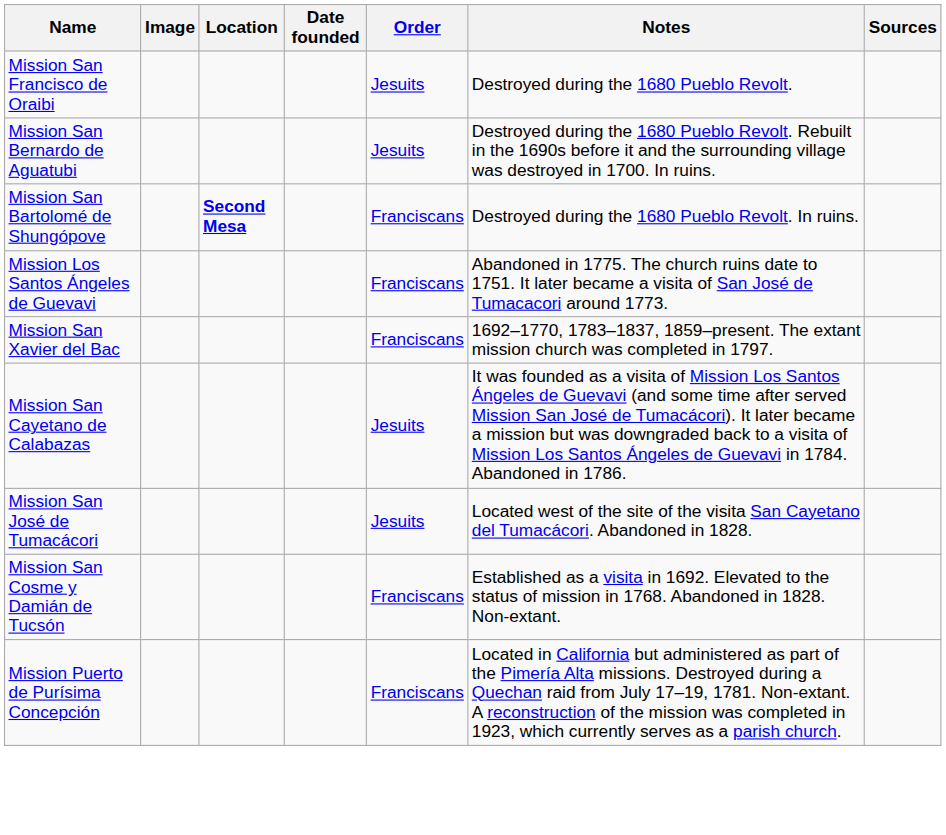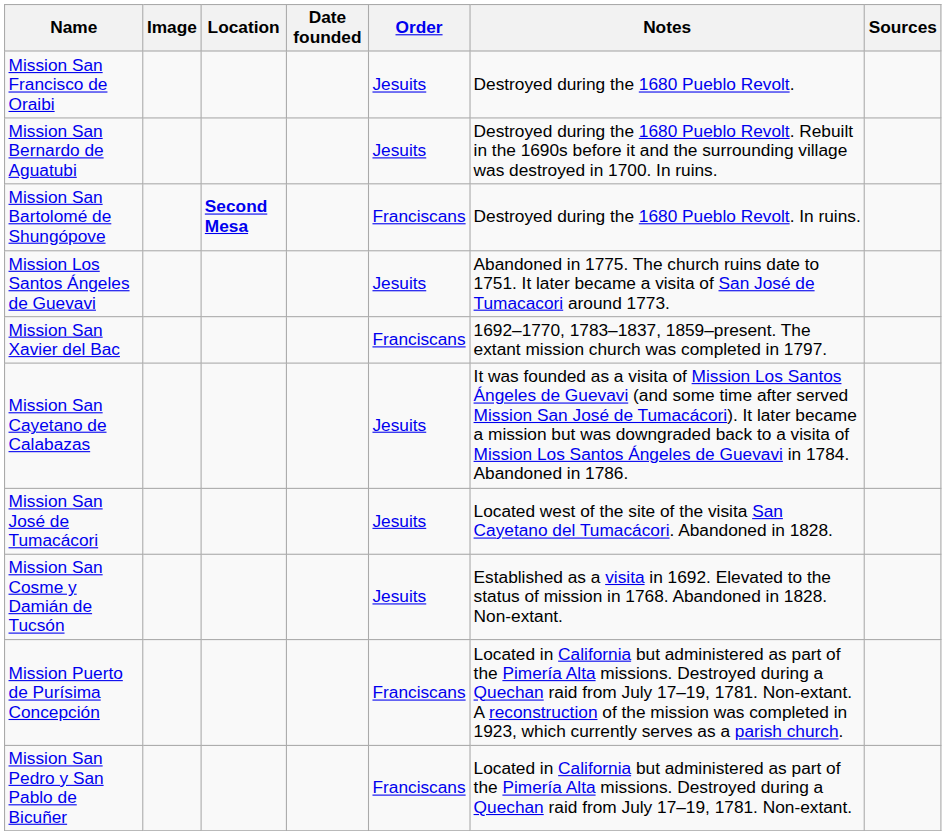Mission Los Santos Ángeles de Guevavi | Order: Franciscans -> Jesuits
Mission San Cosme y Damián de Tucsón | Order: Franciscans -> Jesuits
+ row: Mission San Pedro y San Pablo de Bicuñer | Franciscans | Located in California but administered as part of the Pimería Alta missions. Destroyed during a Quechan raid from July 17–19, 1781. Non-extant.
